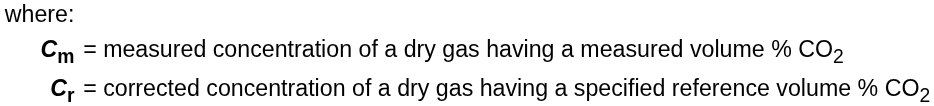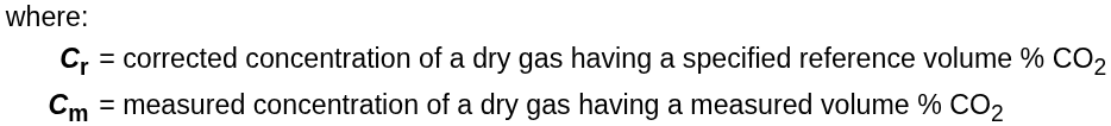rows swapped: Cr <-> Cm
